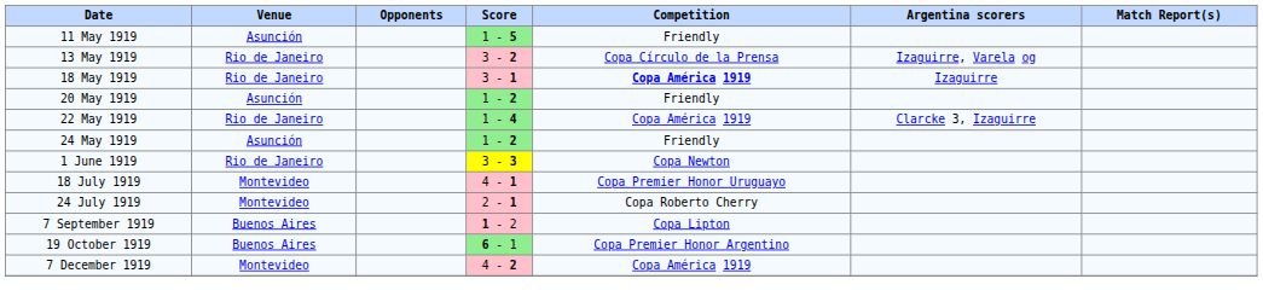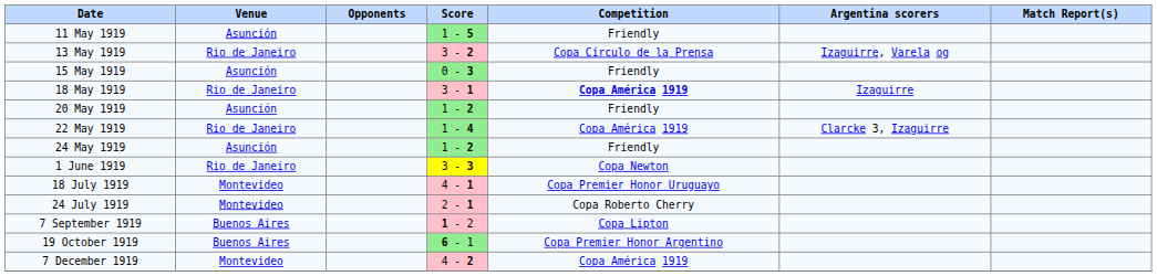+ row: 15 May 1919 | Asunción | 0 - 3 | Friendly
